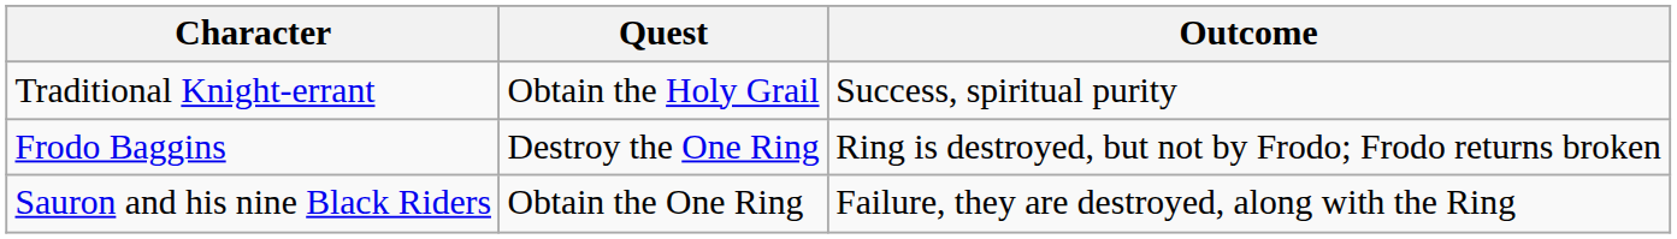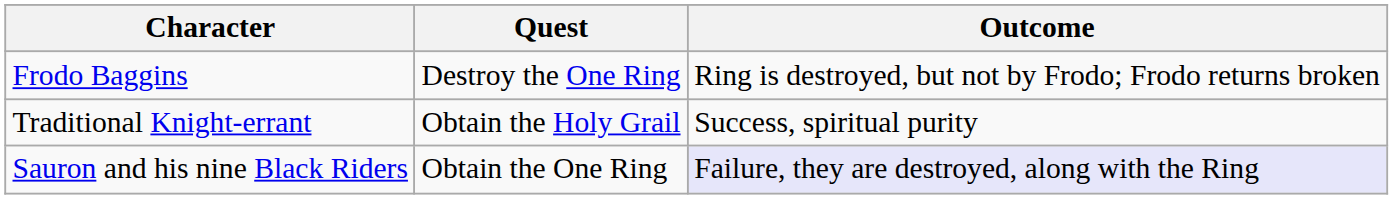rows swapped: Traditional Knight-errant <-> Frodo Baggins
Sauron and his nine Black Riders | Outcome: no background -> lavender background
